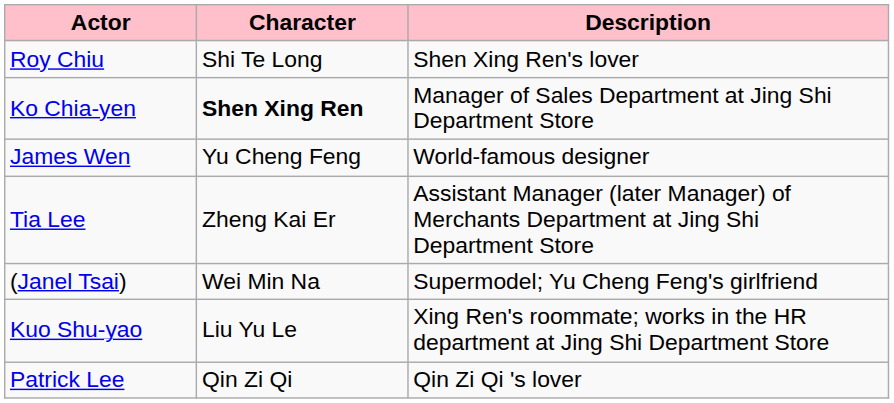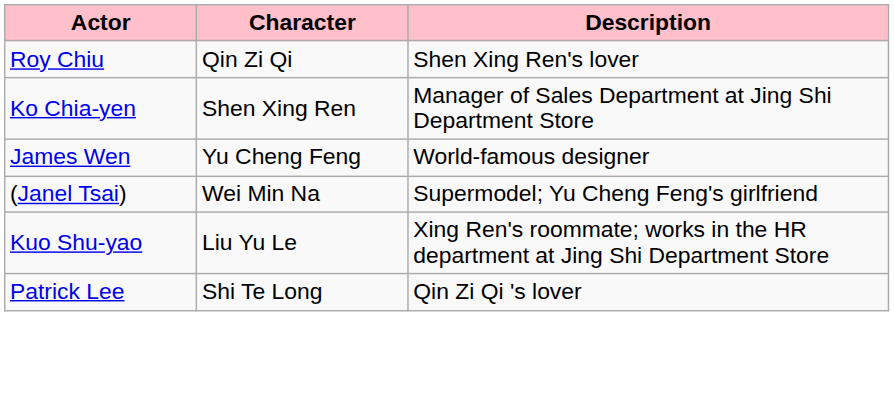Roy Chiu | Character: Shi Te Long -> Qin Zi Qi
Ko Chia-yen | Character: bold -> normal
- row: Tia Lee | Zheng Kai Er | Assistant Manager (later Manager) of Merchants Department at Jing Shi Department Store
Patrick Lee | Character: Qin Zi Qi -> Shi Te Long
